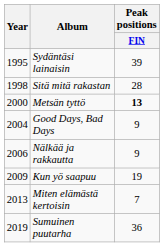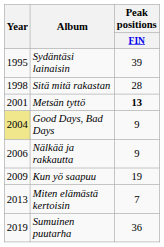Metsän tyttö | Year: 2000 -> 2001
Good Days, Bad Days | Year: no background -> khaki background
